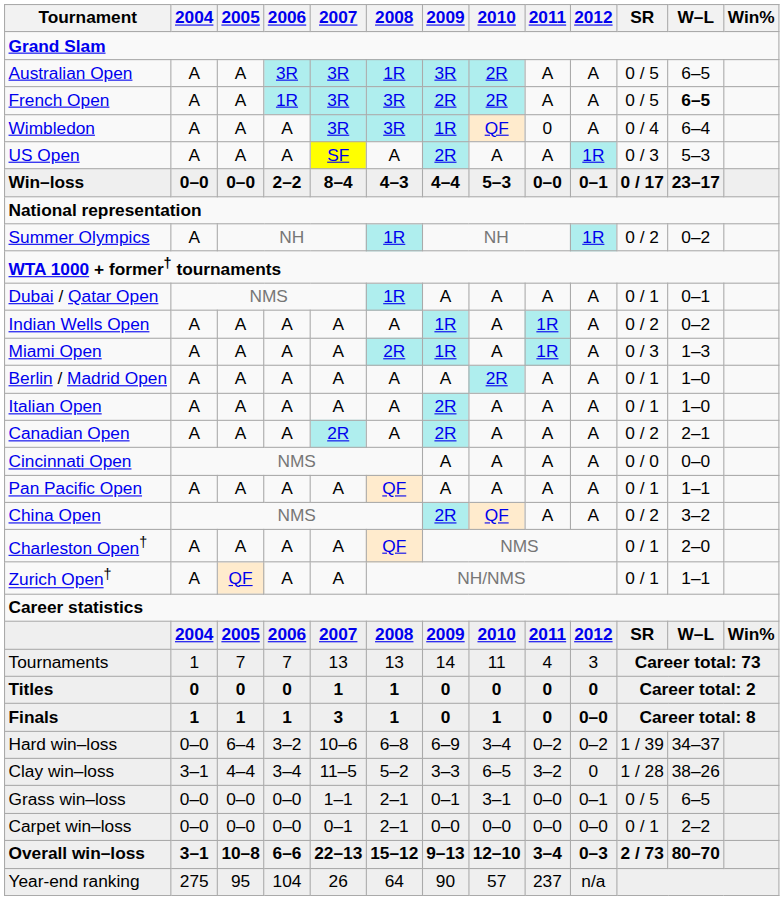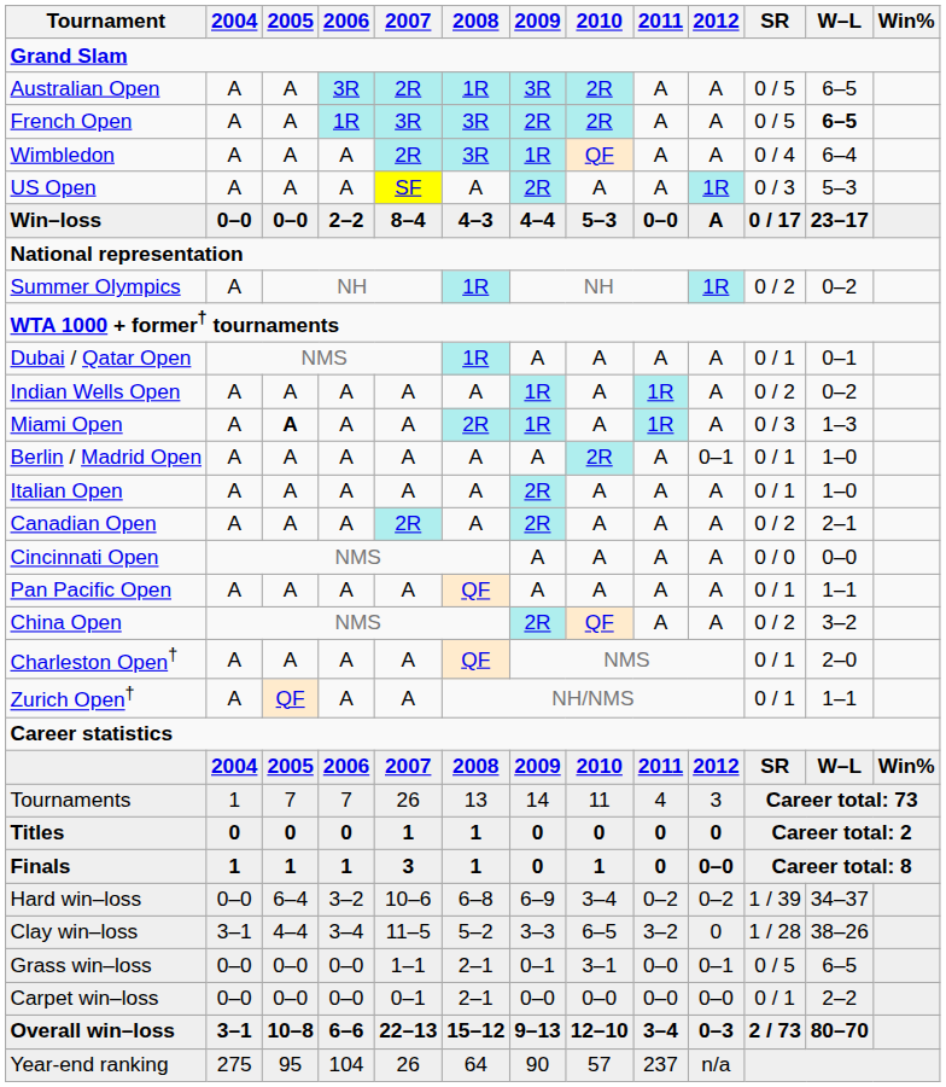Australian Open | 2007: 3R -> 2R
Wimbledon | 2007: 3R -> 2R
Wimbledon | 2011: 0 -> A
Win–loss | 2012: 0–1 -> A
Miami Open | 2005: normal -> bold
Berlin / Madrid Open | 2012: A -> 0–1
Tournaments | 2007: 13 -> 26
